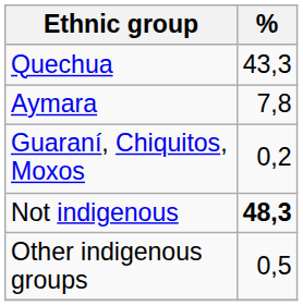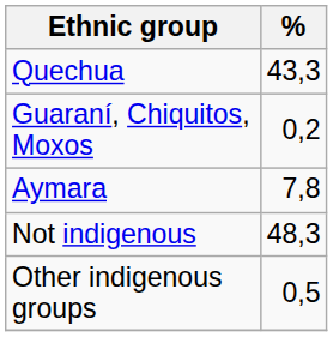rows swapped: Aymara <-> Guaraní, Chiquitos, Moxos
Not indigenous | %: bold -> normal
